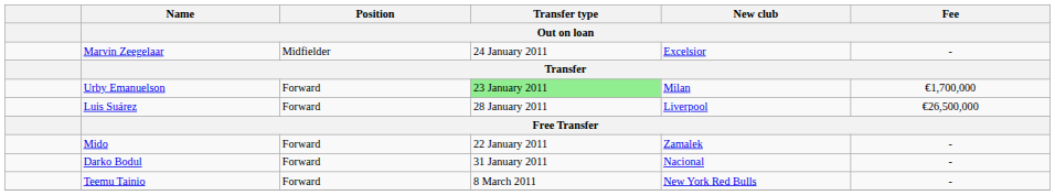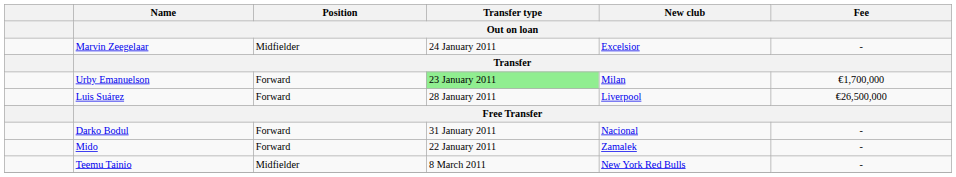rows swapped: Mido <-> Darko Bodul
Teemu Tainio | Position / Out on loan: Forward -> Midfielder
